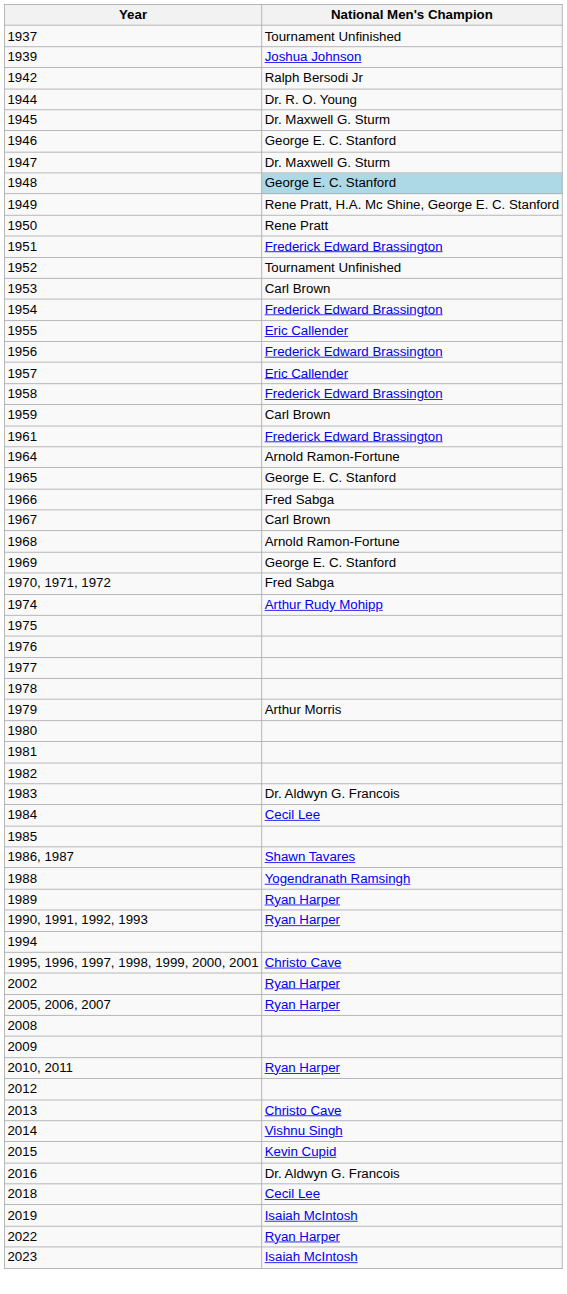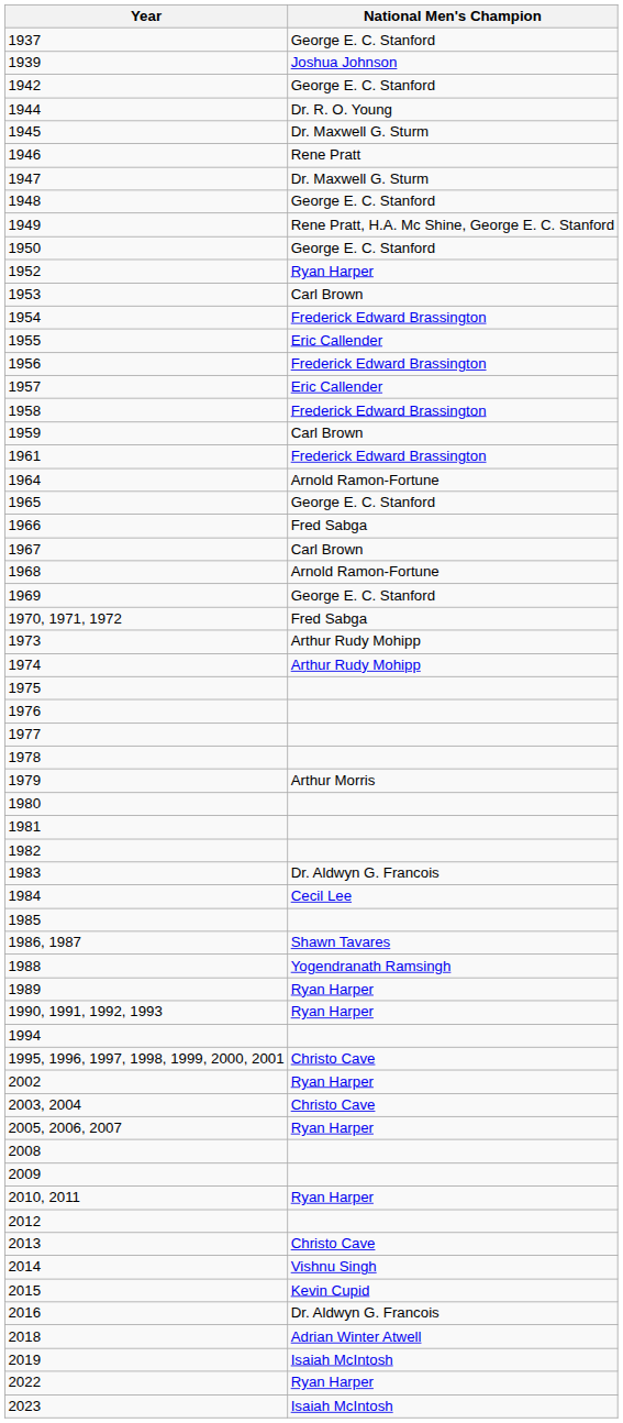1937 | National Men's Champion: Tournament Unfinished -> George E. C. Stanford
1942 | National Men's Champion: Ralph Bersodi Jr -> George E. C. Stanford
1946 | National Men's Champion: George E. C. Stanford -> Rene Pratt
1948 | National Men's Champion: lightblue background -> no background
1950 | National Men's Champion: Rene Pratt -> George E. C. Stanford
- row: 1951 | Frederick Edward Brassington
1952 | National Men's Champion: Tournament Unfinished -> Ryan Harper
+ row: 1973 | Arthur Rudy Mohipp
+ row: 2003, 2004 | Christo Cave
2018 | National Men's Champion: Cecil Lee -> Adrian Winter Atwell
